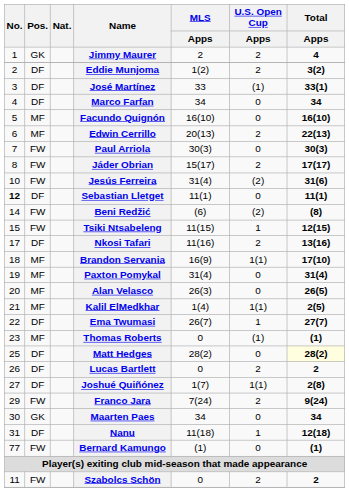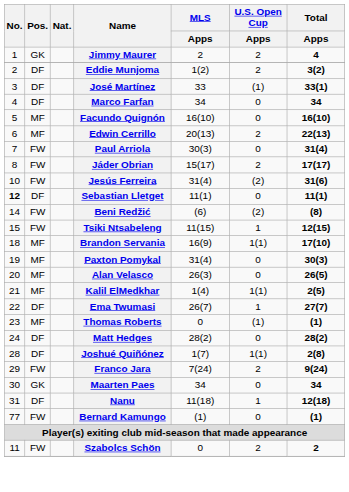Paul Arriola | Total / Apps: 30(3) -> 31(4)
- row: 17 | DF | Nkosi Tafari | 11(16) | 2 | 13(16)
Paxton Pomykal | Total / Apps: 31(4) -> 30(3)
Matt Hedges | No.: 25 -> 24
Matt Hedges | Total / Apps: lightyellow background -> no background
- row: 26 | DF | Lucas Bartlett | 0 | 2 | 2
Joshué Quiñónez | No.: 27 -> 28
